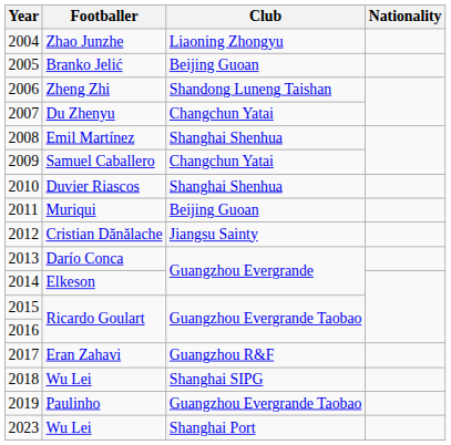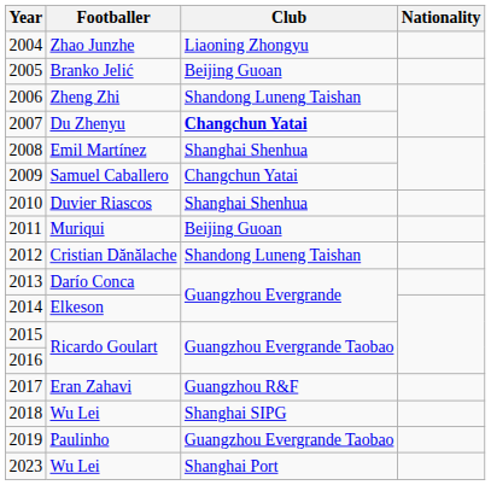2007 | Club: normal -> bold
2012 | Club: Jiangsu Sainty -> Shandong Luneng Taishan
